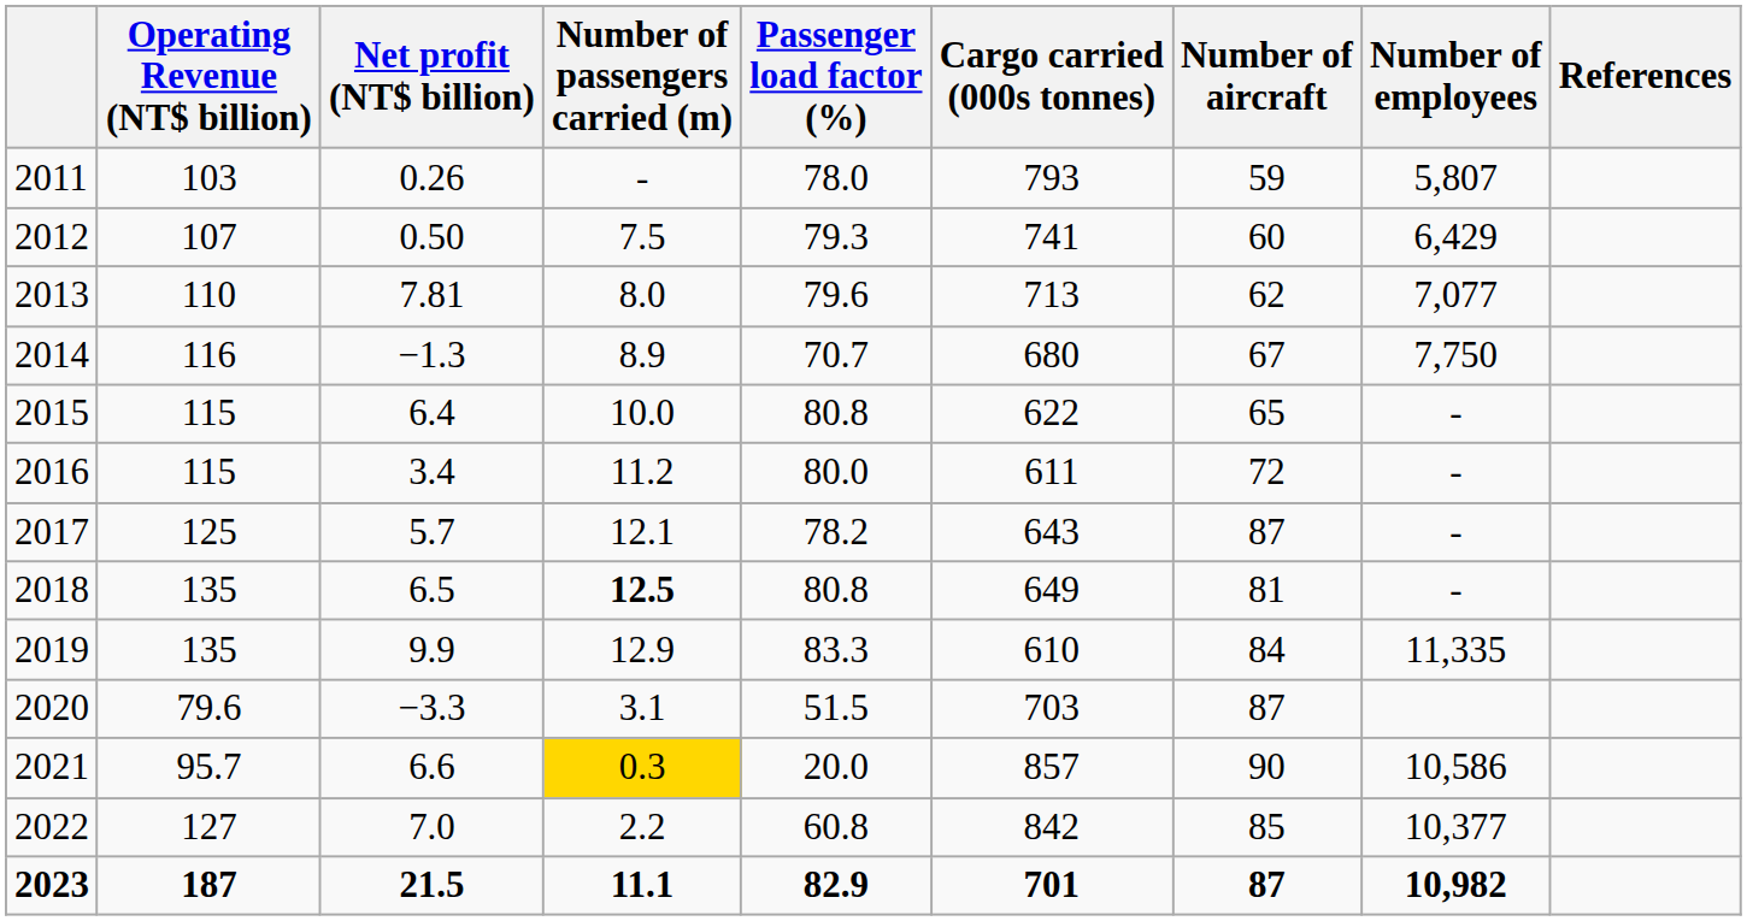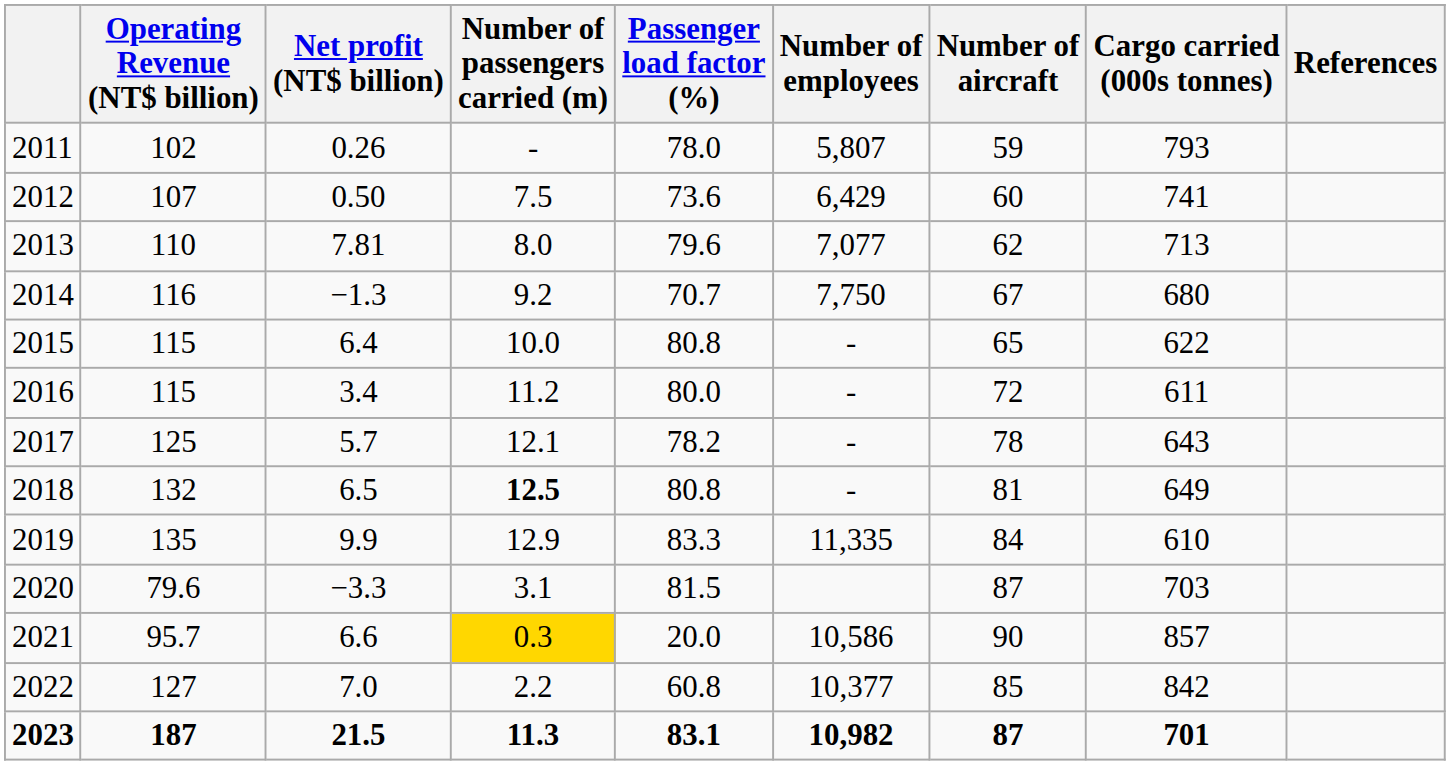columns swapped: Cargo carried (000s tonnes) <-> Number of employees
2011 | Operating Revenue (NT$ billion): 103 -> 102
2012 | Passenger load factor (%): 79.3 -> 73.6
2014 | Number of passengers carried (m): 8.9 -> 9.2
2017 | Number of aircraft: 87 -> 78
2018 | Operating Revenue (NT$ billion): 135 -> 132
2020 | Passenger load factor (%): 51.5 -> 81.5
2023 | Number of passengers carried (m): 11.1 -> 11.3
2023 | Passenger load factor (%): 82.9 -> 83.1
